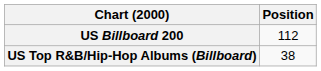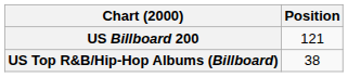US Billboard 200 | Position: 112 -> 121
